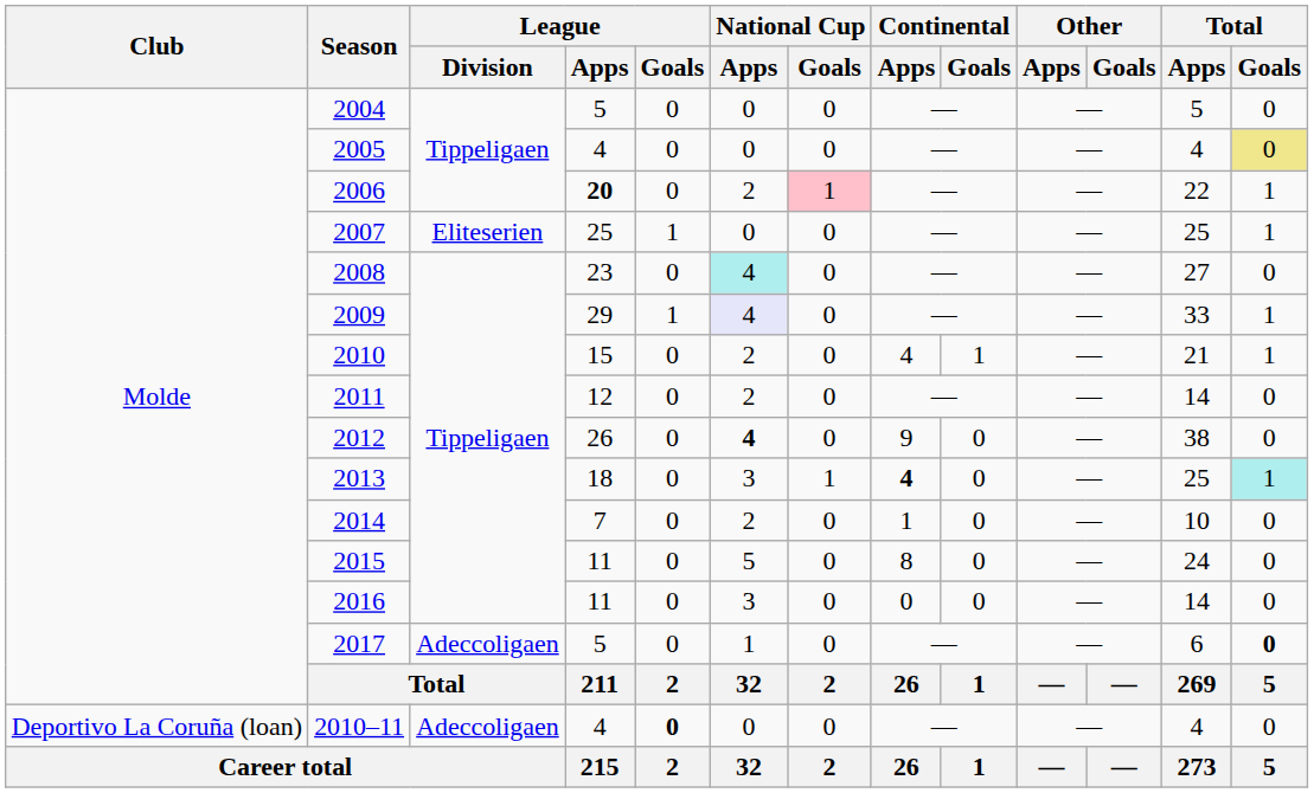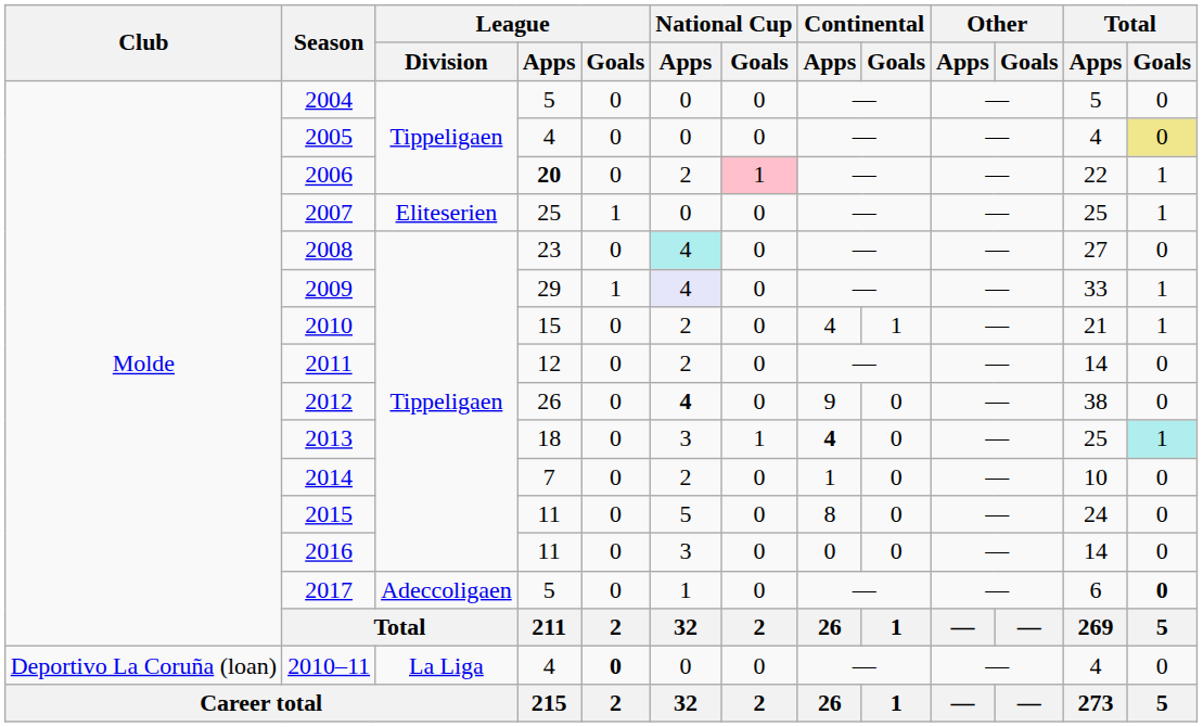2010–11 | League / Division: Adeccoligaen -> La Liga
